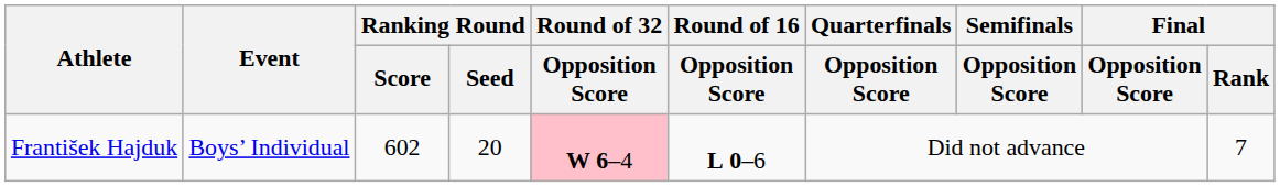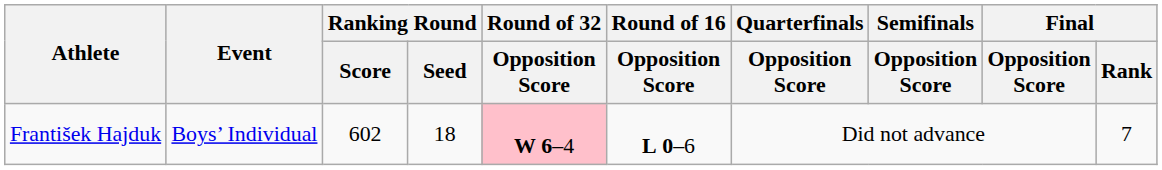František Hajduk | Ranking Round / Seed: 20 -> 18
